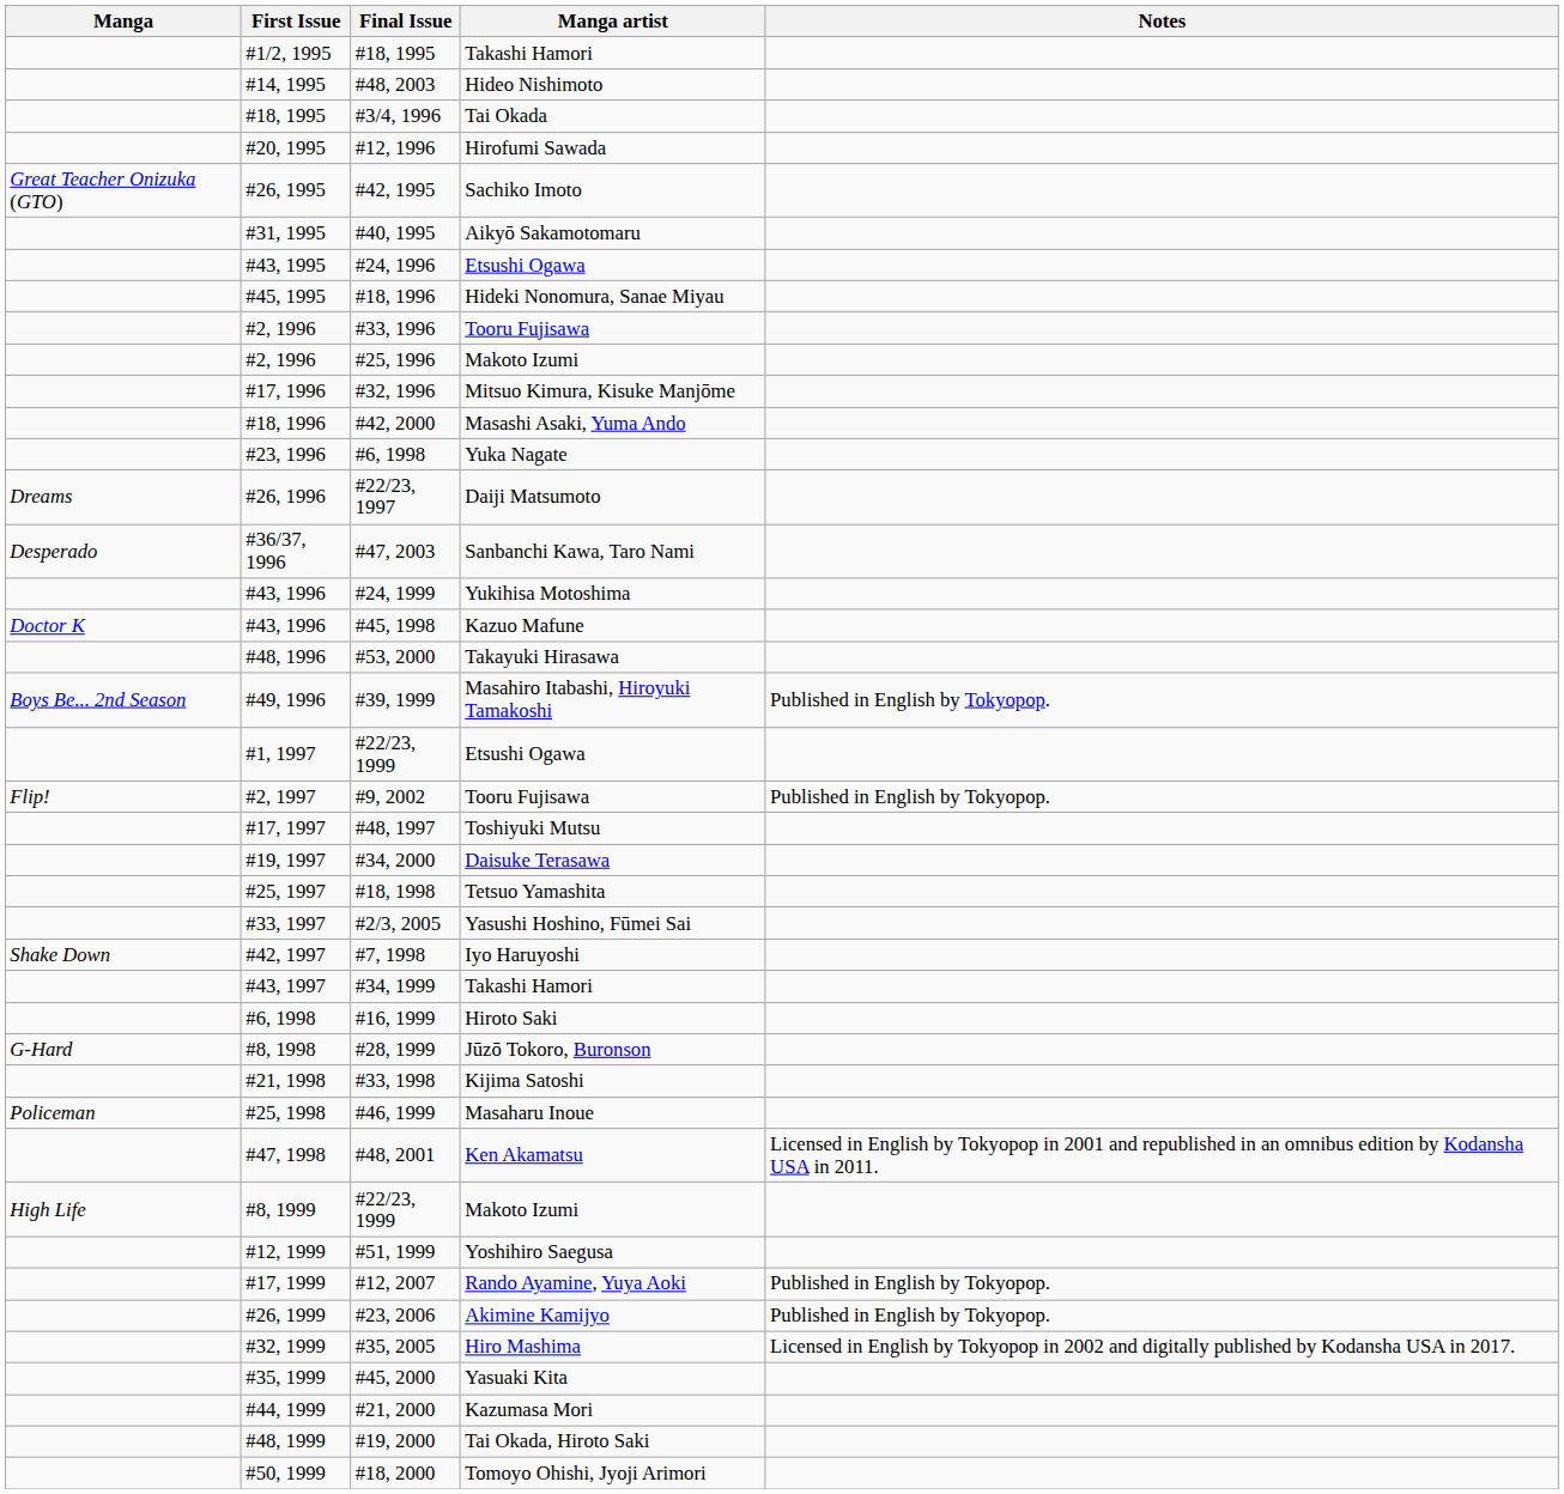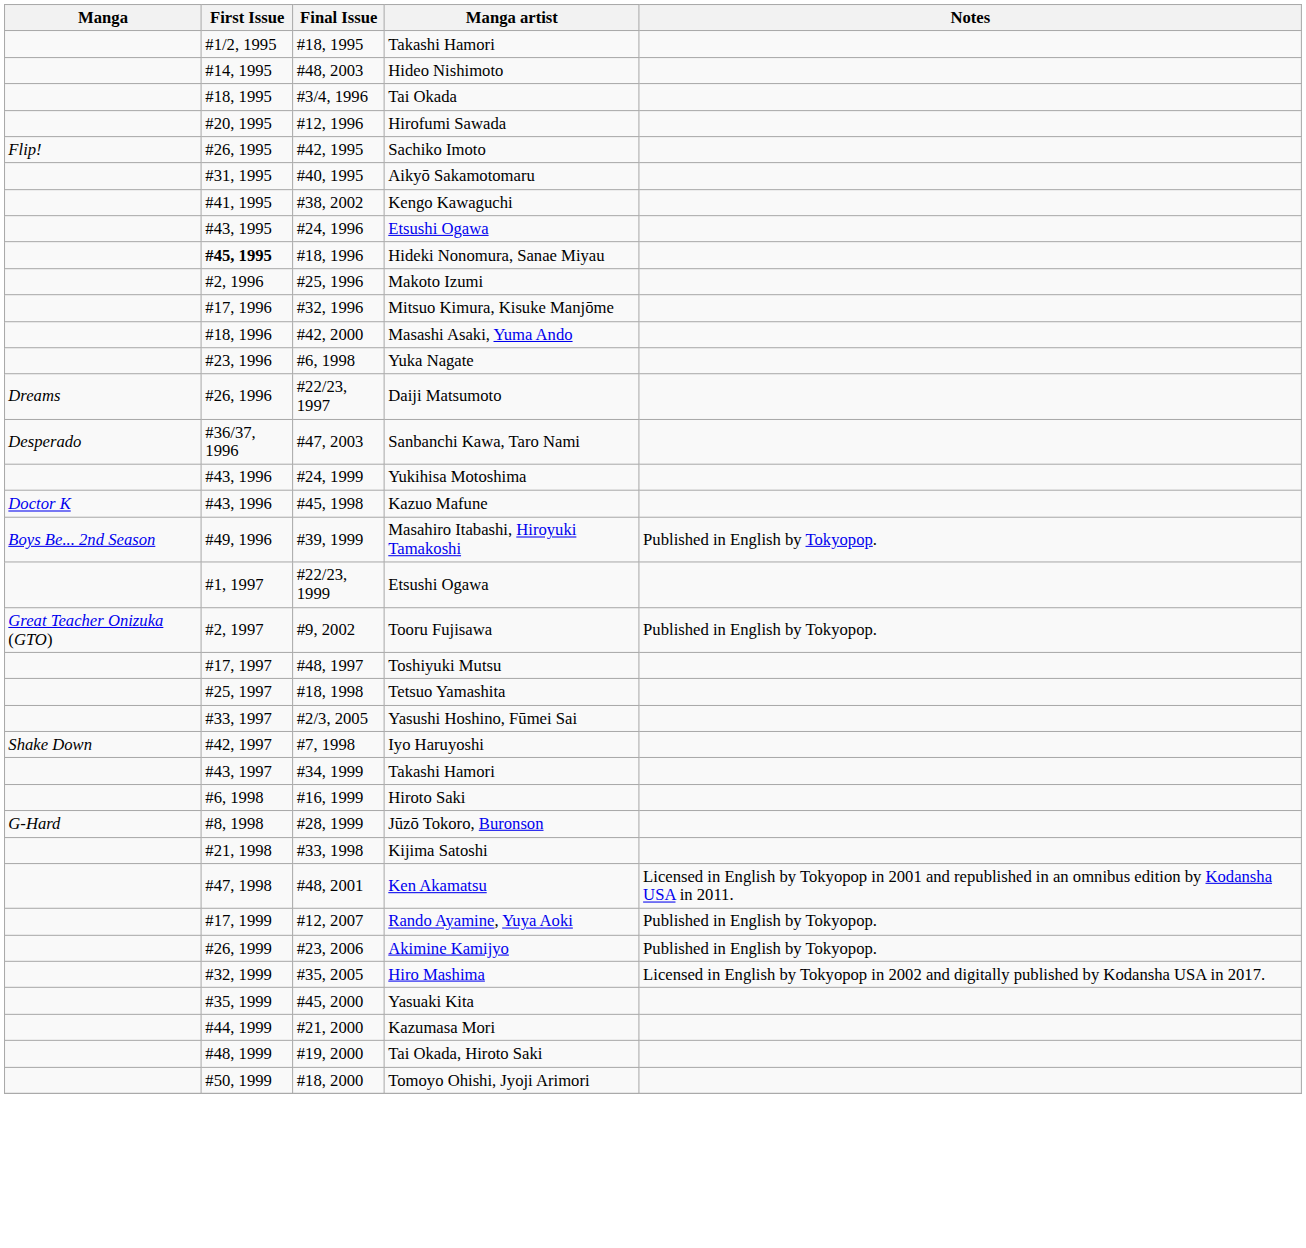Sachiko Imoto | Manga: Great Teacher Onizuka (GTO) -> Flip!
+ row: #41, 1995 | #38, 2002 | Kengo Kawaguchi
Hideki Nonomura, Sanae Miyau | First Issue: normal -> bold
- row: #2, 1996 | #33, 1996 | Tooru Fujisawa
- row: #48, 1996 | #53, 2000 | Takayuki Hirasawa
#9, 2002 / Tooru Fujisawa | Manga: Flip! -> Great Teacher Onizuka (GTO)
- row: #19, 1997 | #34, 2000 | Daisuke Terasawa
- row: Policeman | #25, 1998 | #46, 1999 | Masaharu Inoue
- row: High Life | #8, 1999 | #22/23, 1999 | Makoto Izumi
- row: #12, 1999 | #51, 1999 | Yoshihiro Saegusa
